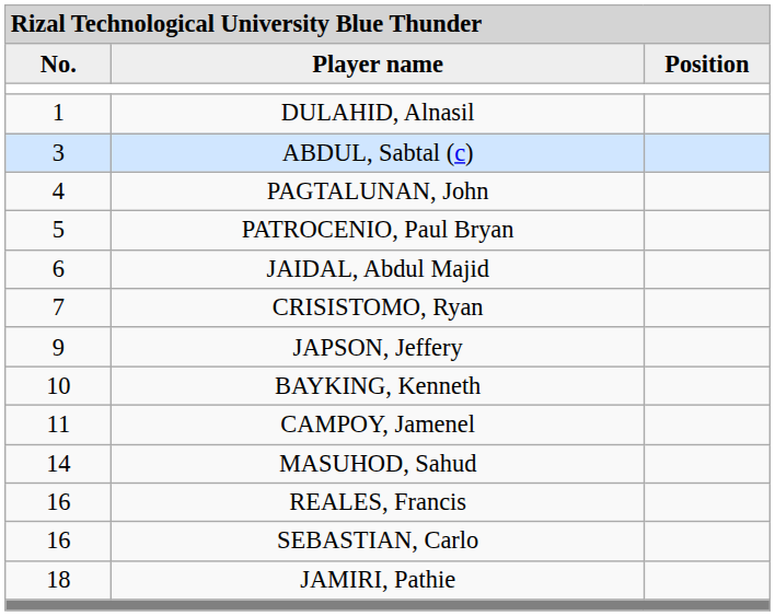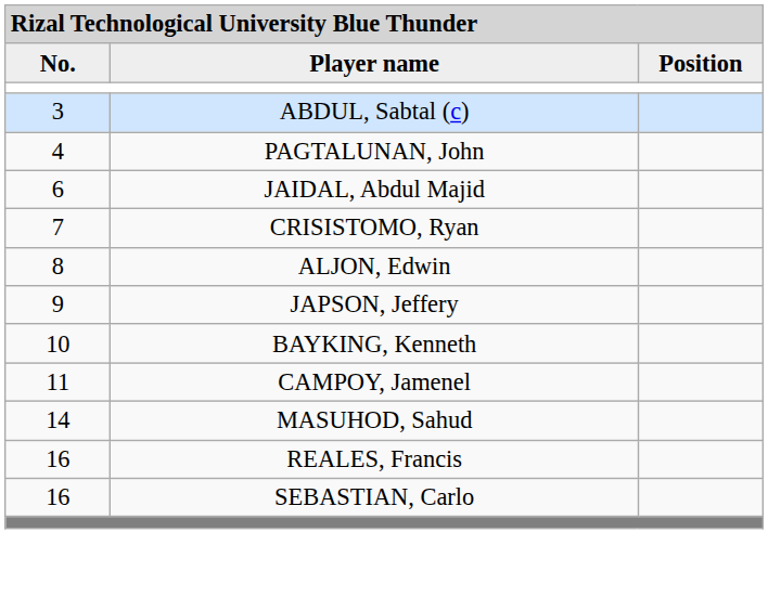- row: 1 | DULAHID, Alnasil
- row: 5 | PATROCENIO, Paul Bryan
+ row: 8 | ALJON, Edwin
- row: 18 | JAMIRI, Pathie
